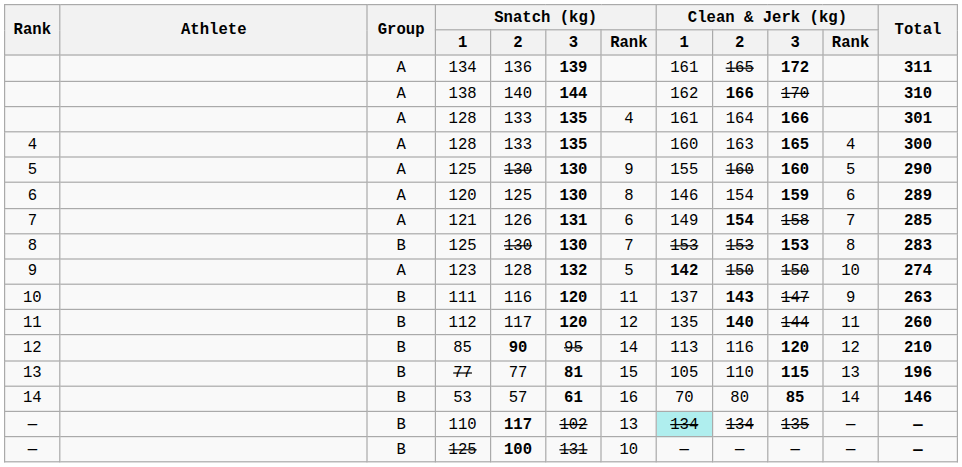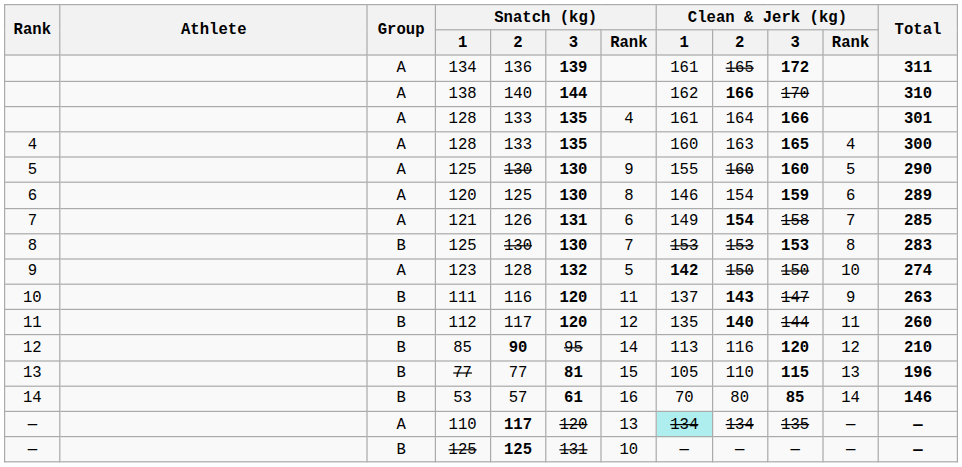— / 110 | Group: B -> A
— / 110 | Snatch (kg) / 3: 102 -> 120
— / 125 | Snatch (kg) / 2: 100 -> 125
